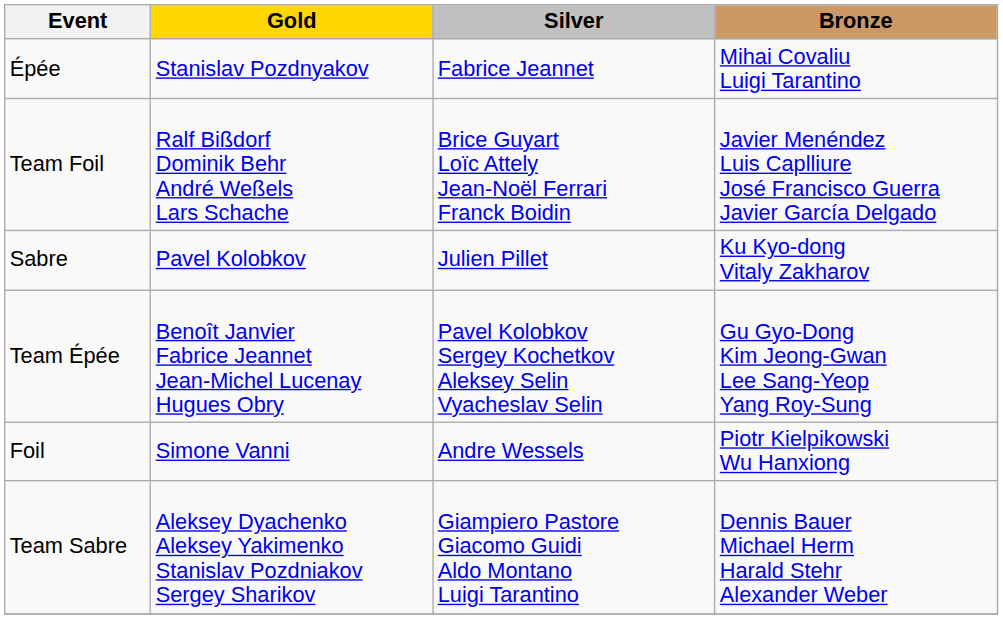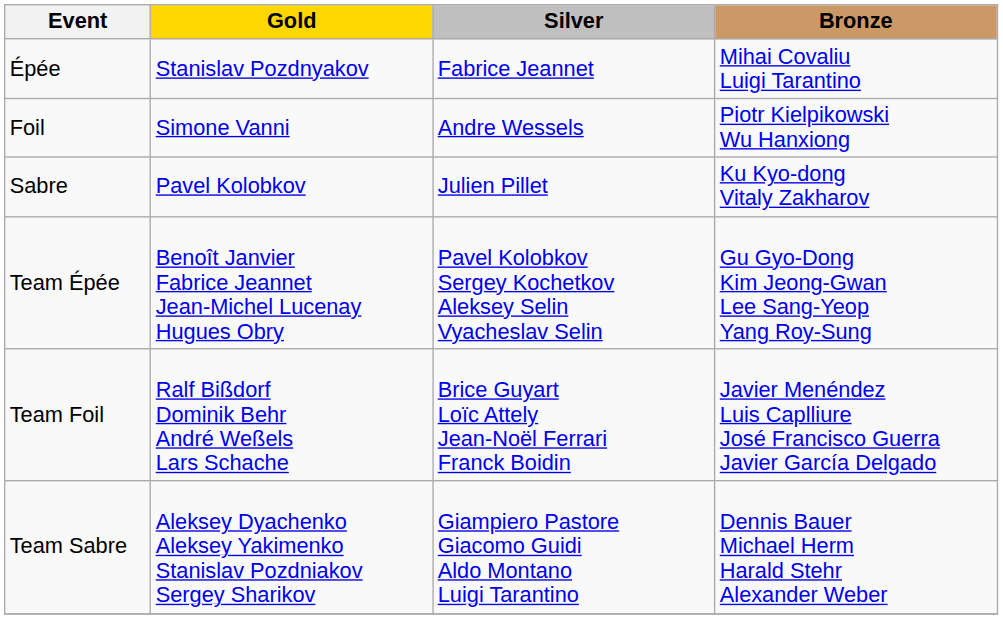rows swapped: Foil <-> Team Foil
